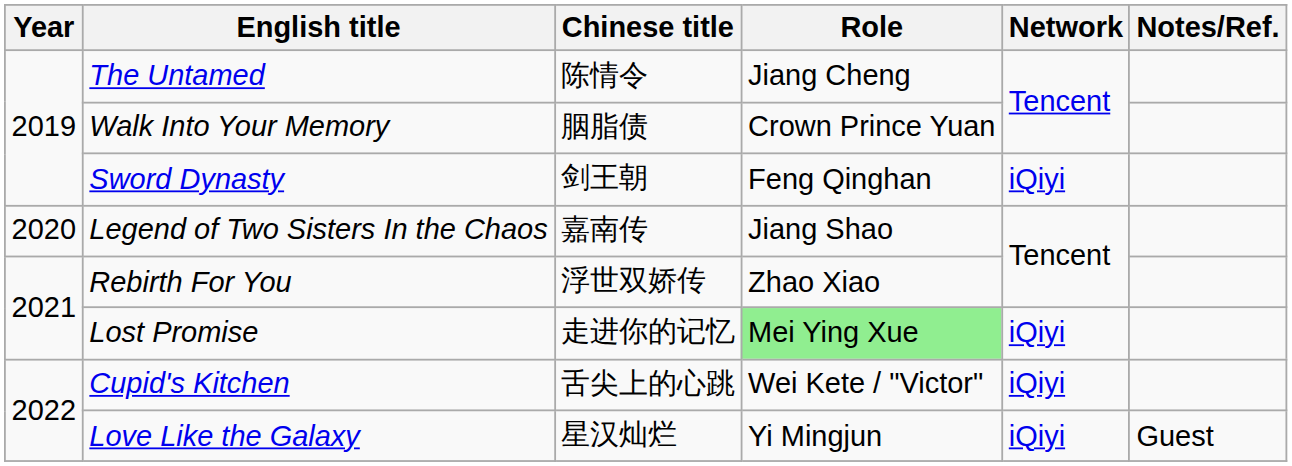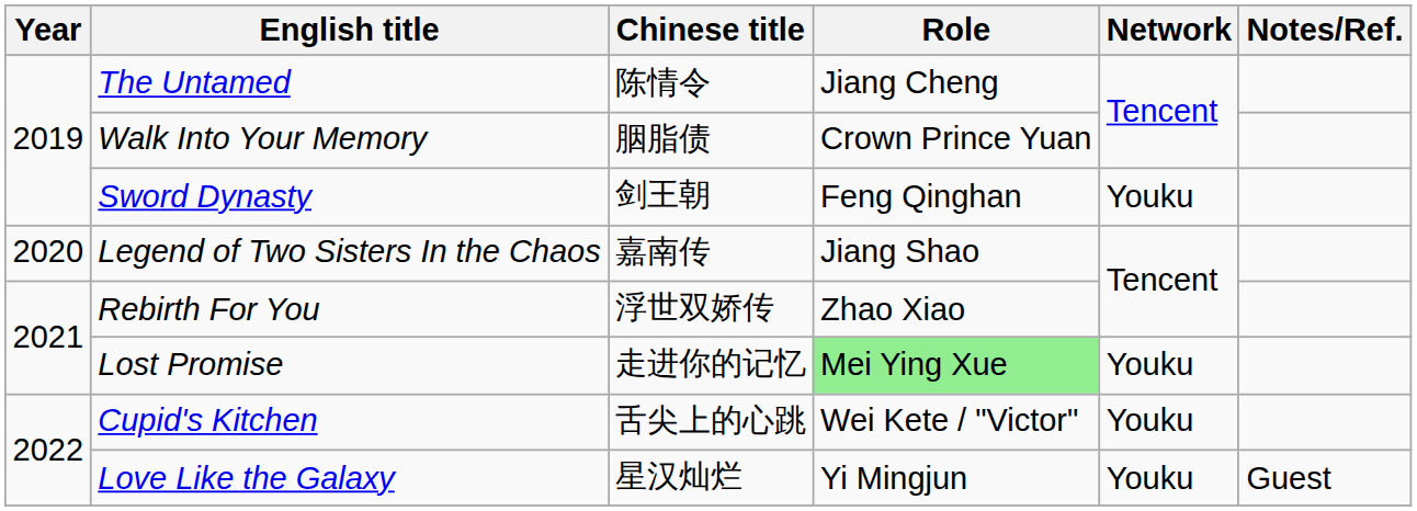Sword Dynasty | Network: iQiyi -> Youku
Lost Promise | Network: iQiyi -> Youku
Cupid's Kitchen | Network: iQiyi -> Youku
Love Like the Galaxy | Network: iQiyi -> Youku
